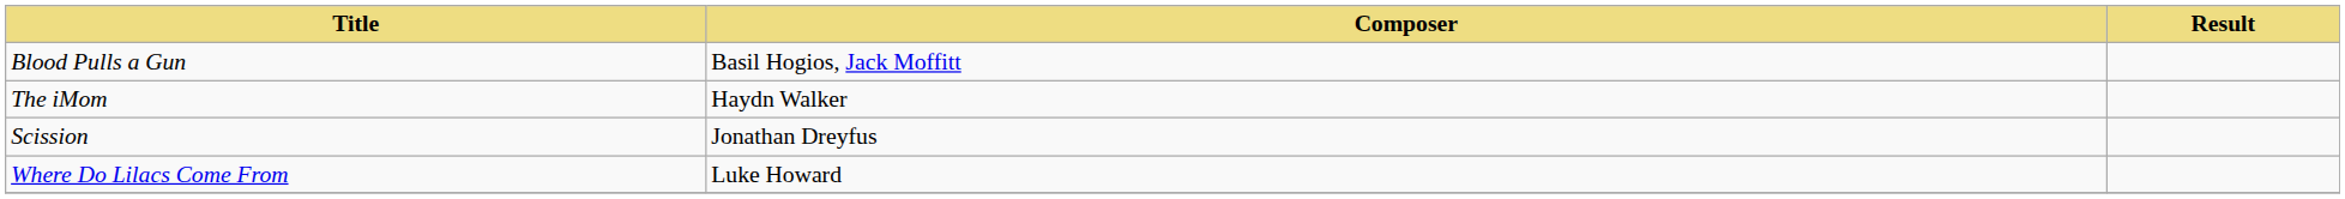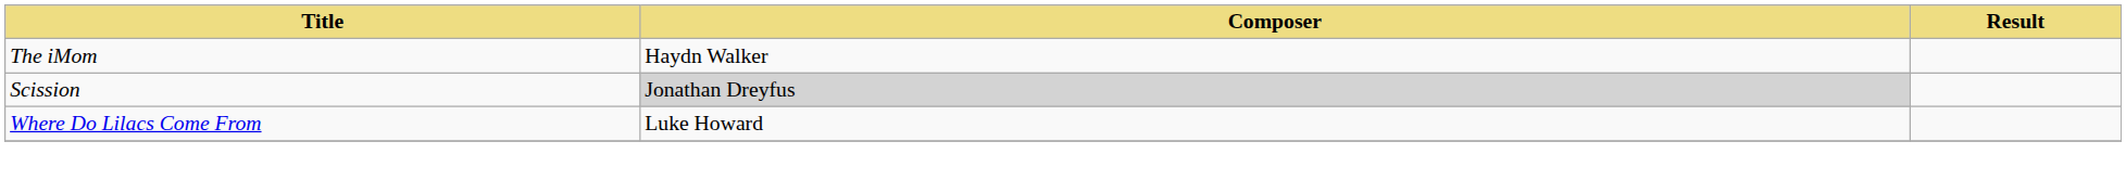- row: Blood Pulls a Gun | Basil Hogios, Jack Moffitt
Scission | Composer: no background -> lightgrey background
